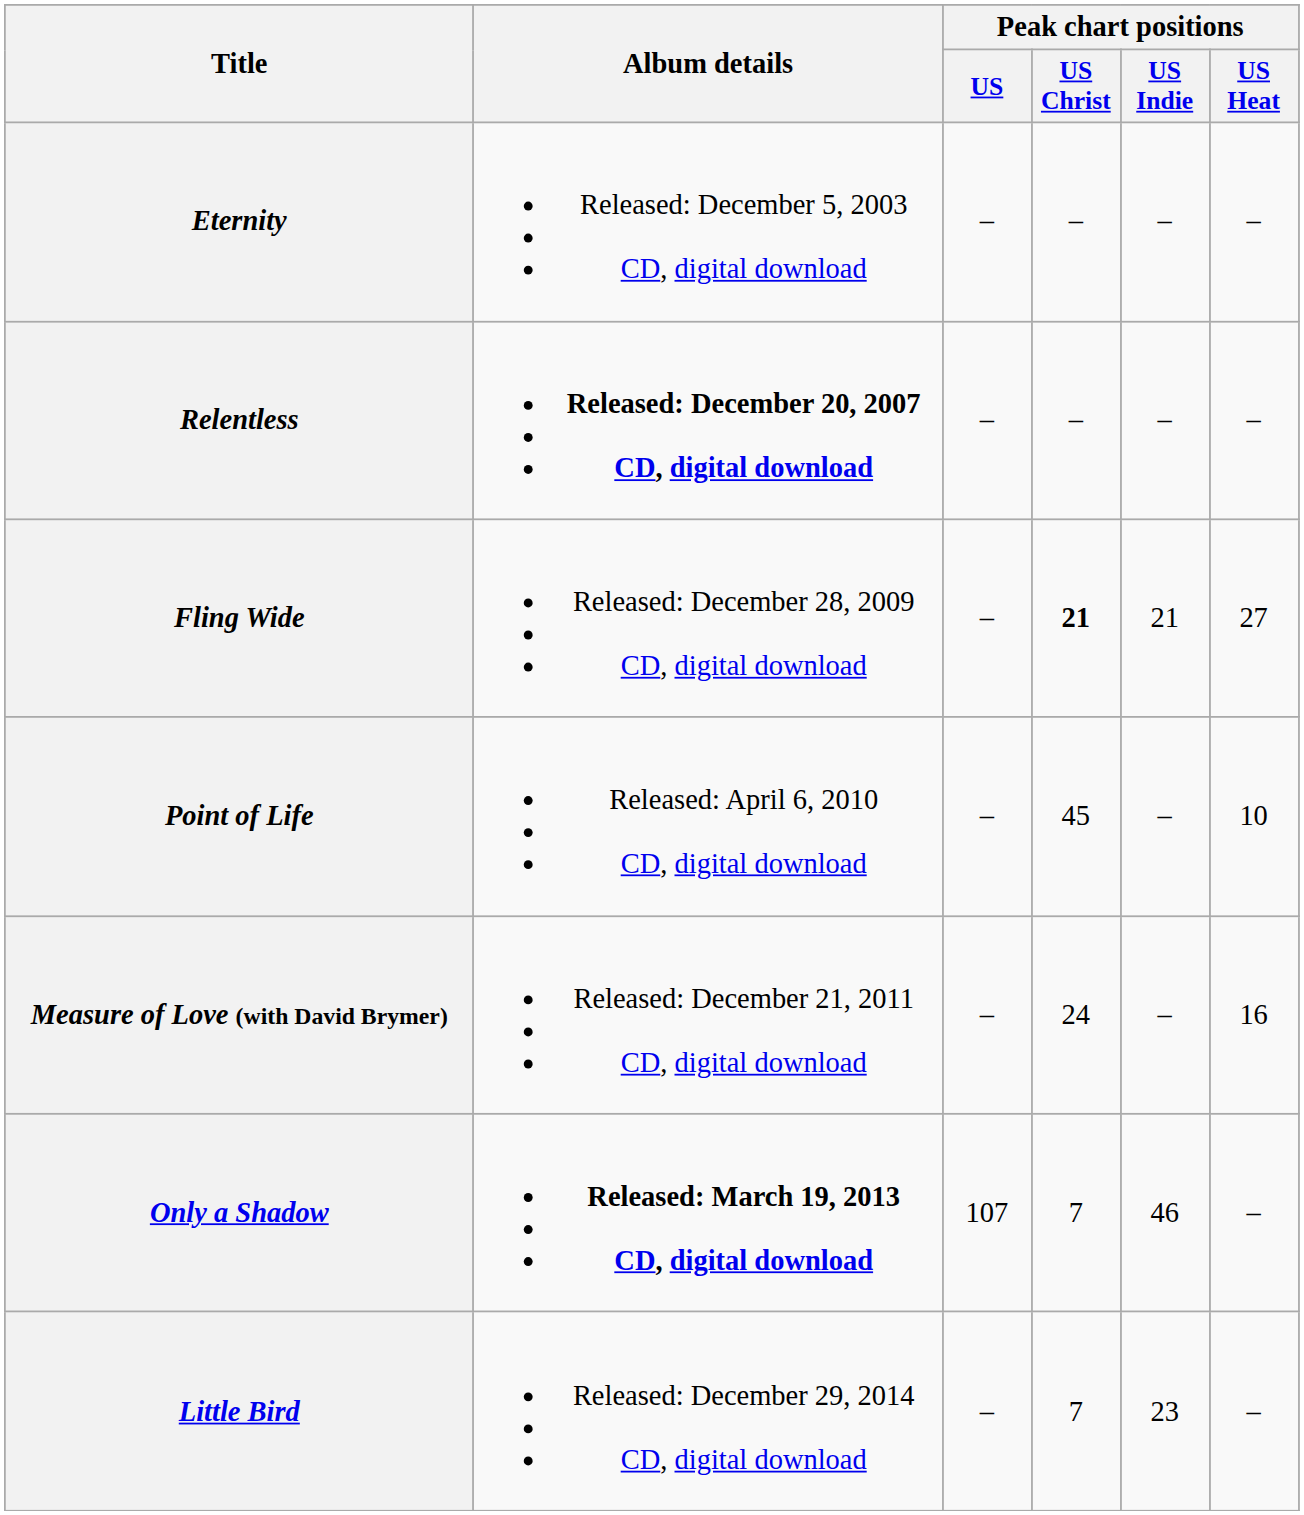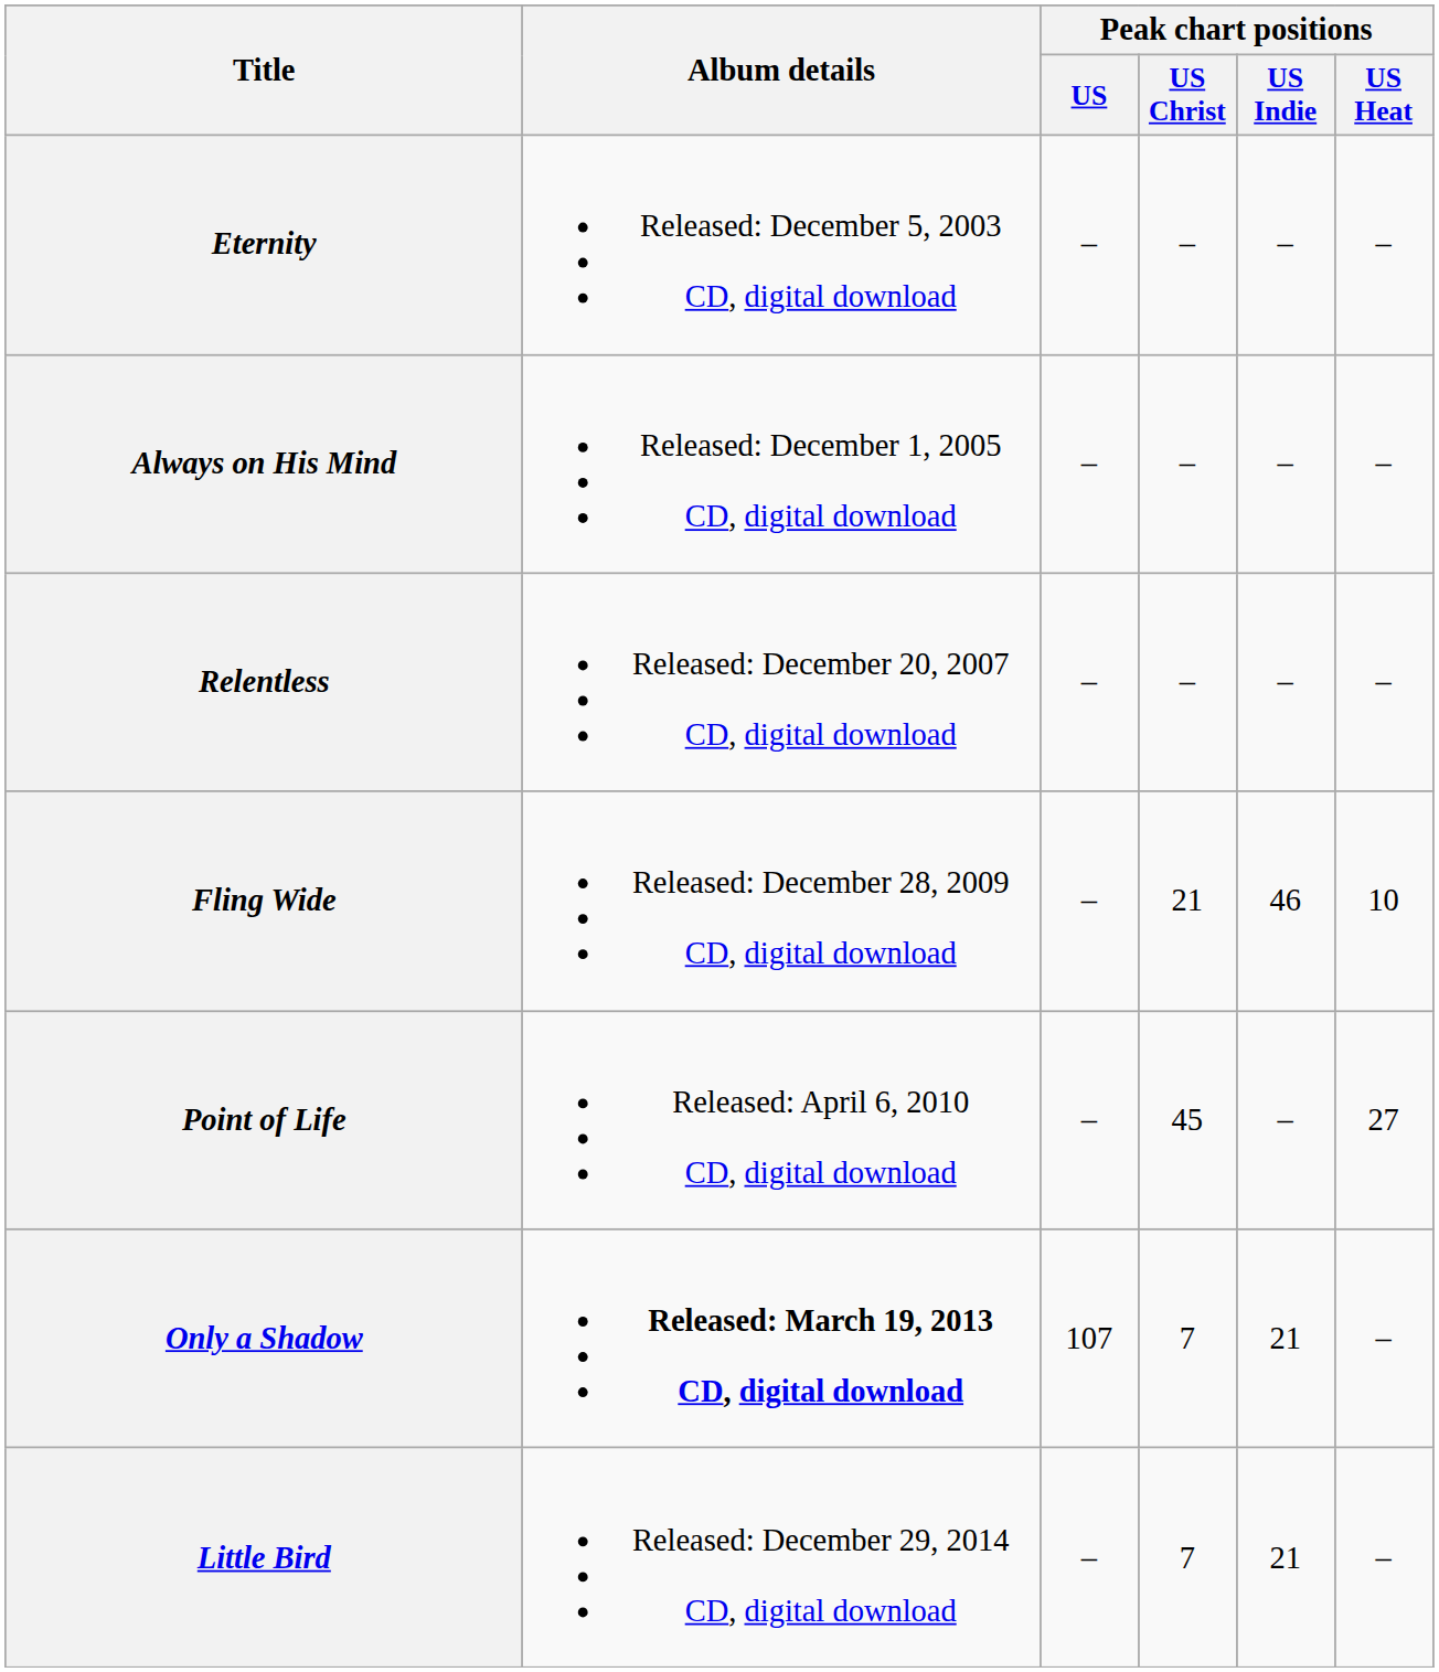+ row: Always on His Mind | Released: December 1, 2005 CD, digital download | – | – | – | –
Relentless | Album details: bold -> normal
Fling Wide | Peak chart positions / US Christ: bold -> normal
Fling Wide | Peak chart positions / US Indie: 21 -> 46
Fling Wide | Peak chart positions / US Heat: 27 -> 10
Point of Life | Peak chart positions / US Heat: 10 -> 27
- row: Measure of Love (with David Brymer) | Released: December 21, 2011 CD, digital download | – | 24 | – | 16
Only a Shadow | Peak chart positions / US Indie: 46 -> 21
Little Bird | Peak chart positions / US Indie: 23 -> 21
